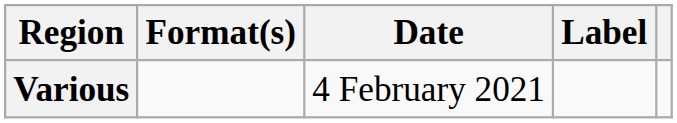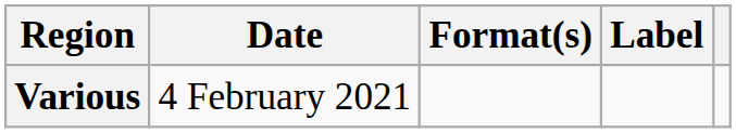columns swapped: Date <-> Format(s)
